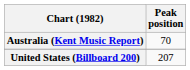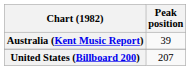Australia (Kent Music Report) | Peak position: 70 -> 39
